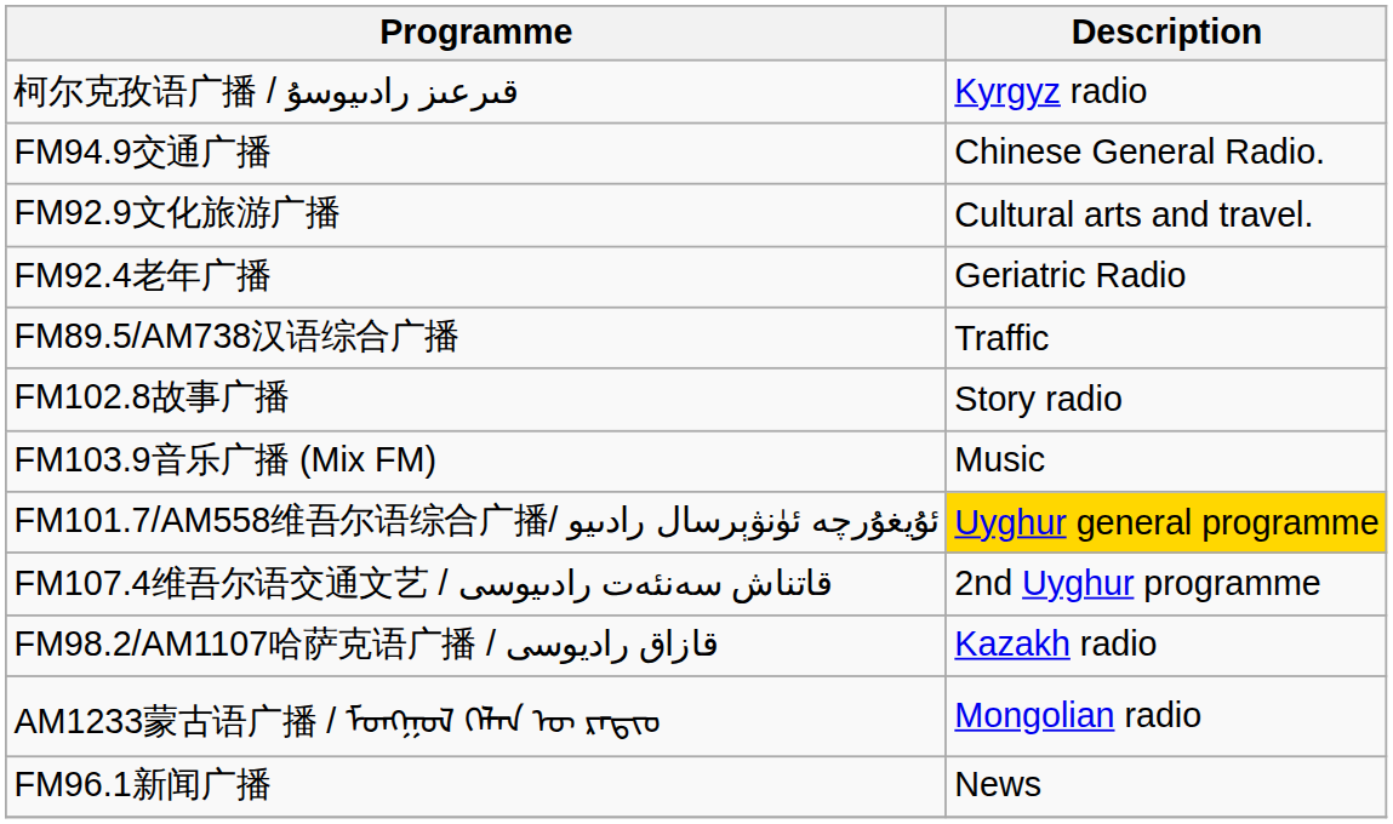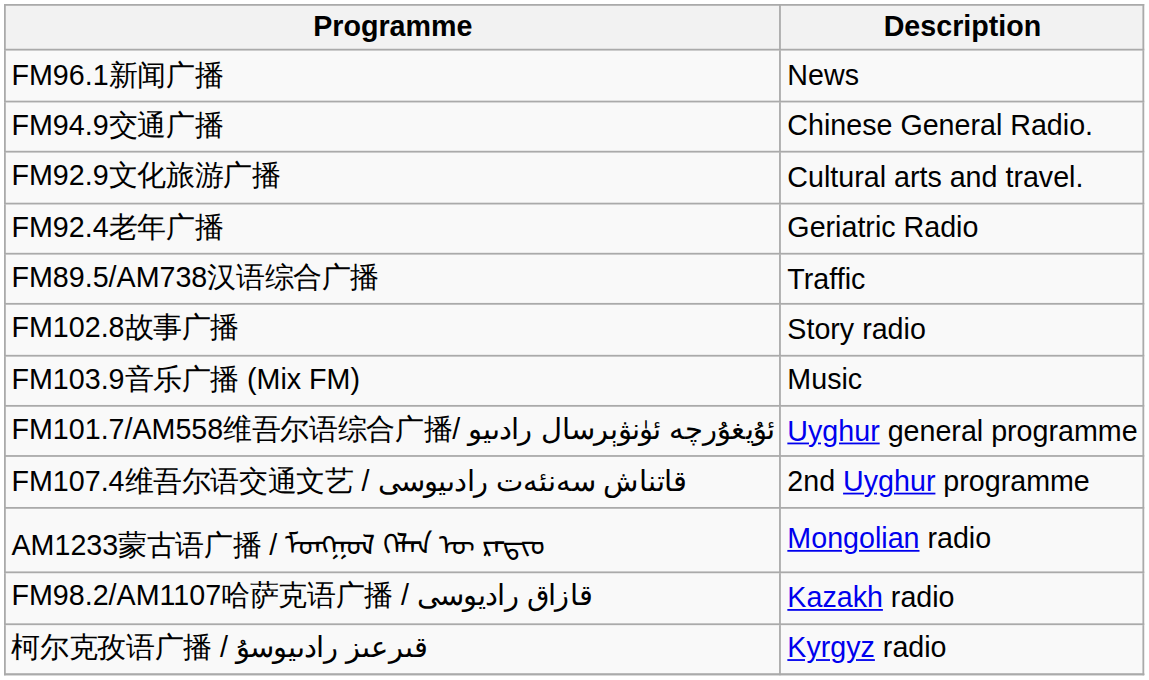rows swapped: FM96.1新闻广播 <-> 柯尔克孜语广播 / قىرعىز رادىيوسۇ
FM101.7/AM558维吾尔语综合广播/ ئۇيغۇرچە ئۈنۋېرسال رادىيو | Description: gold background -> no background
rows swapped: FM98.2/AM1107哈萨克语广播 / قازاق راديوسى <-> AM1233蒙古语广播 / ᠮᠣᠩᠭᠣᠯ ᠬᠡᠯᠡᠨ ᠦ ᠷᠠᠳᠢᠣ᠋
